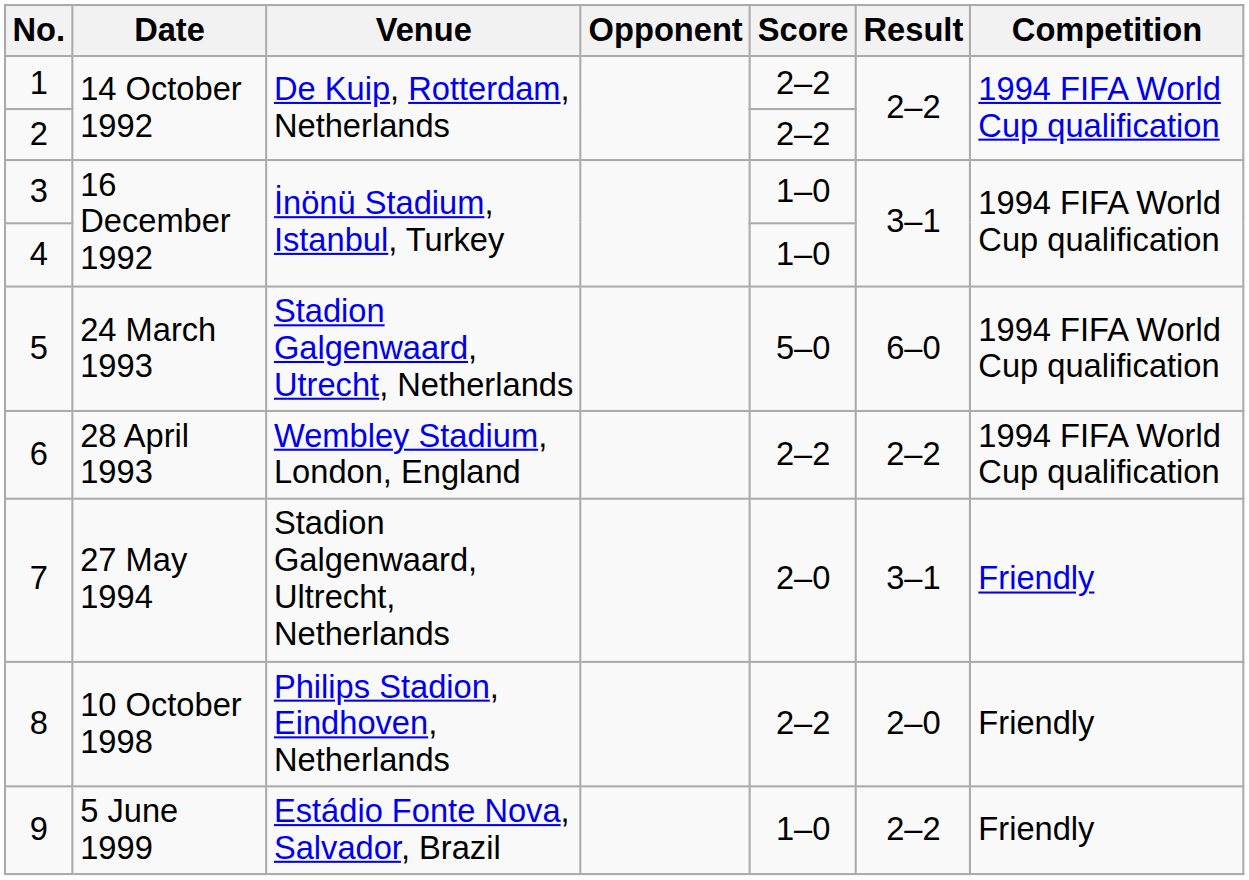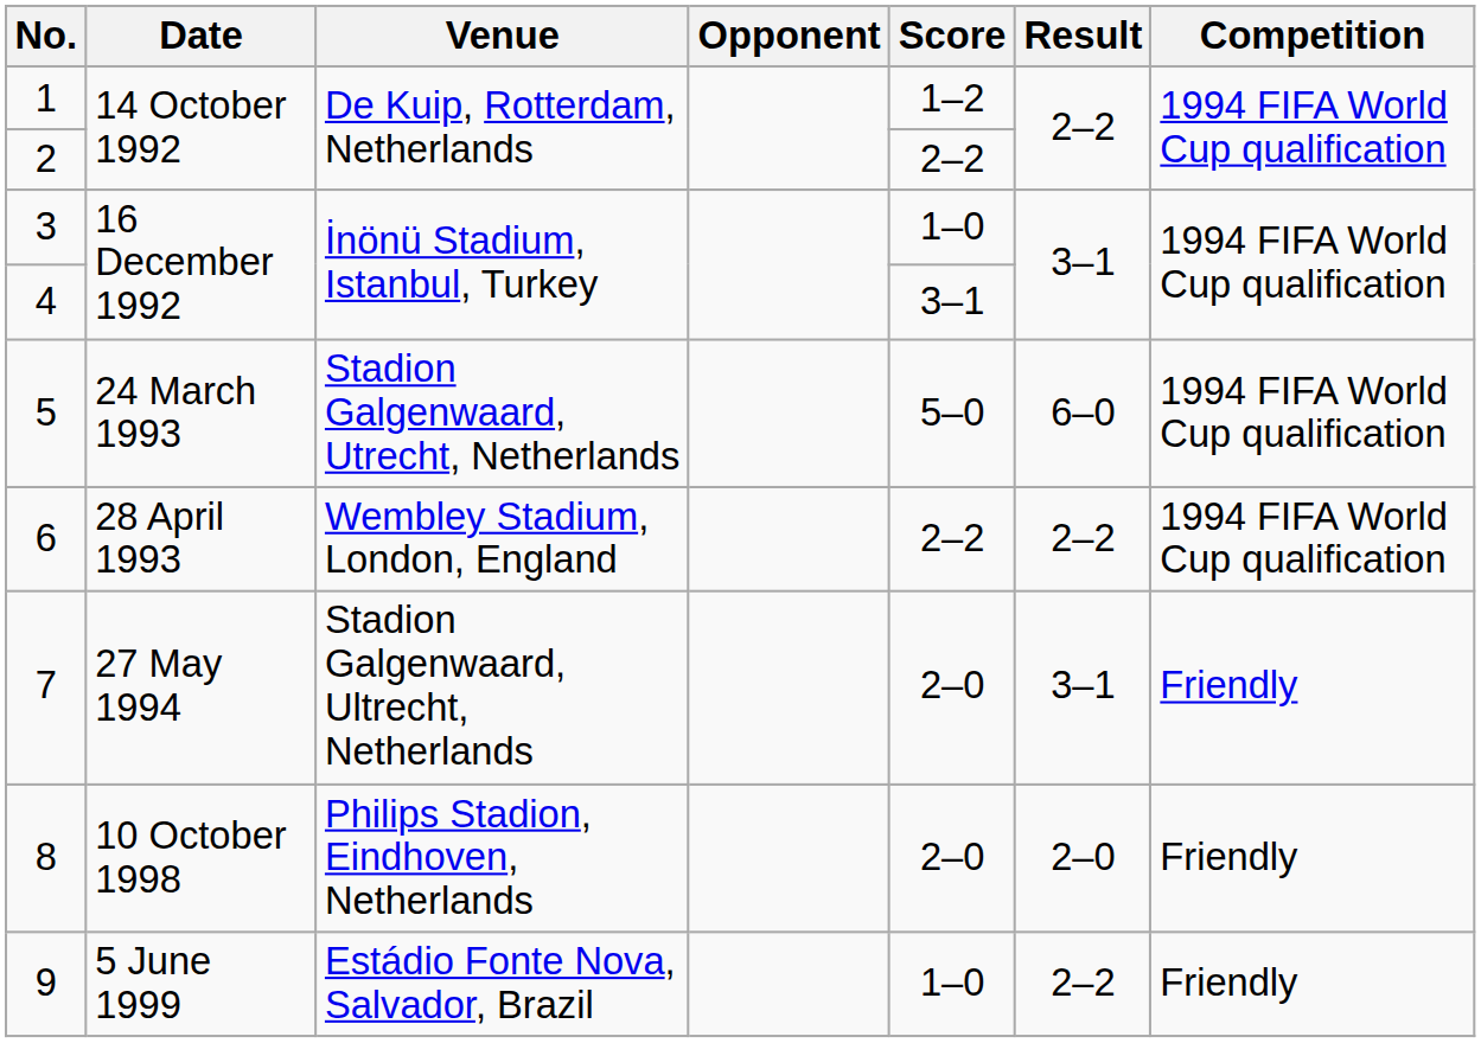1 | Score: 2–2 -> 1–2
4 | Score: 1–0 -> 3–1
8 | Score: 2–2 -> 2–0
